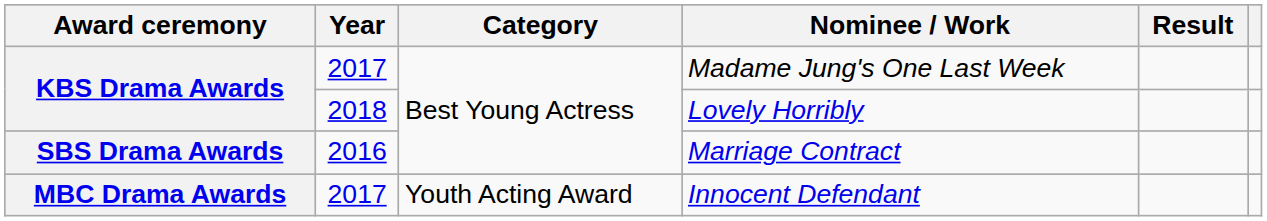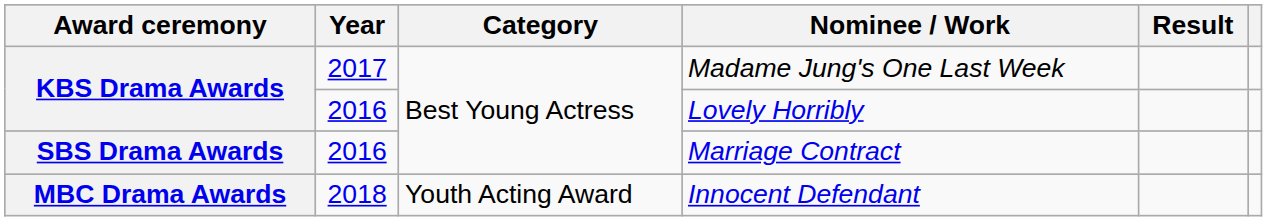Lovely Horribly | Year: 2018 -> 2016
Innocent Defendant | Year: 2017 -> 2018
